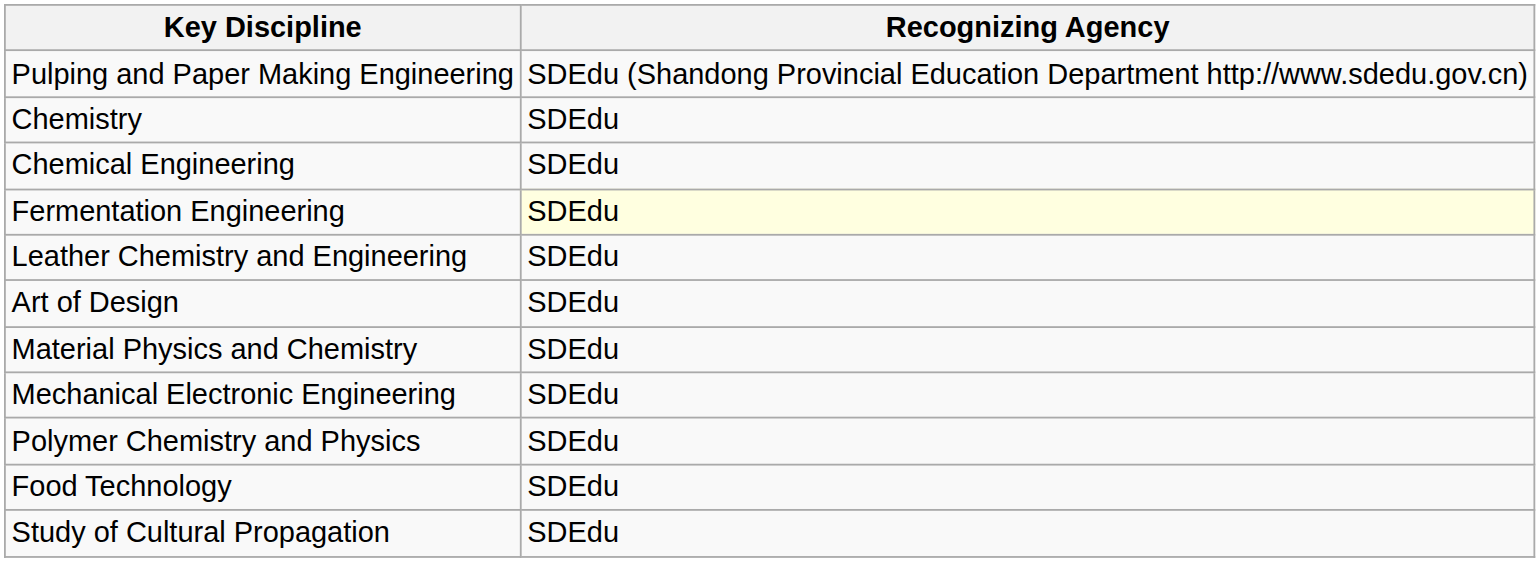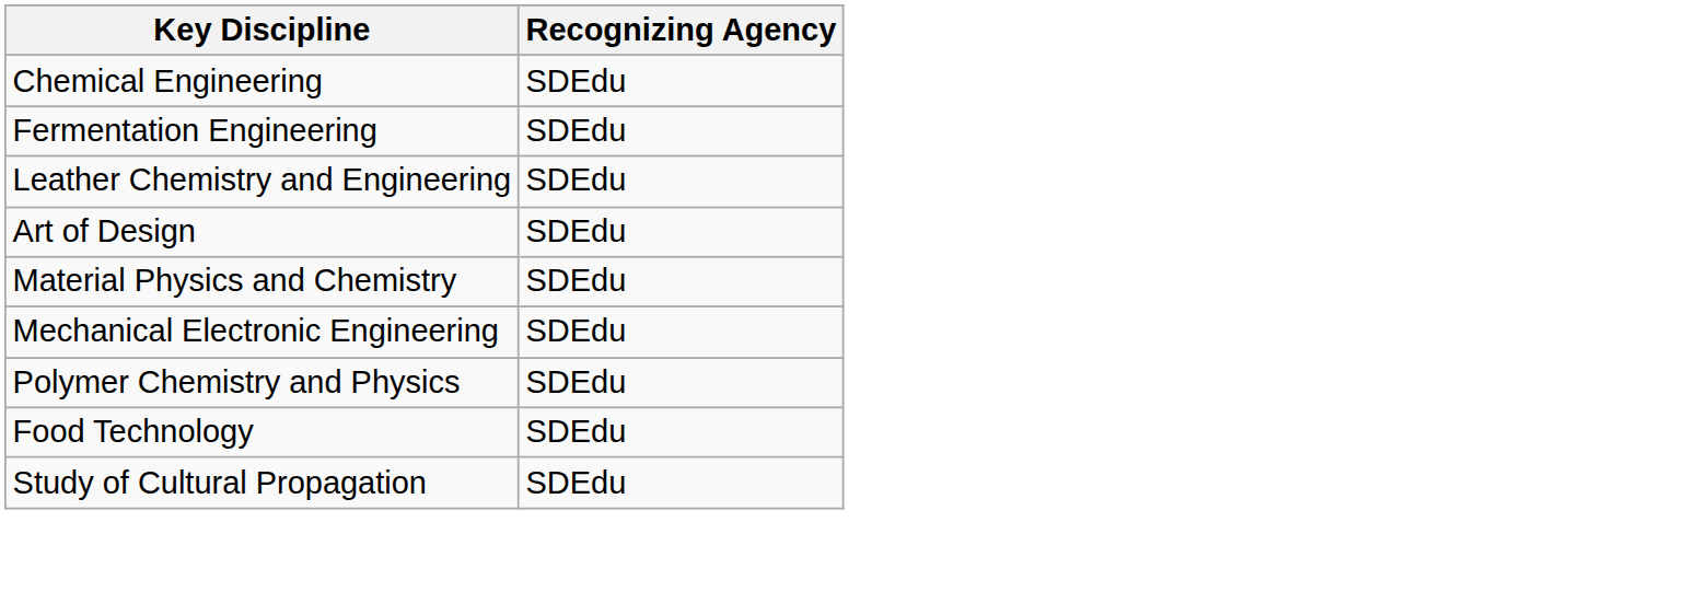- row: Pulping and Paper Making Engineering | SDEdu (Shandong Provincial Education Department http://www.sdedu.gov.cn)
- row: Chemistry | SDEdu
Fermentation Engineering | Recognizing Agency: lightyellow background -> no background
